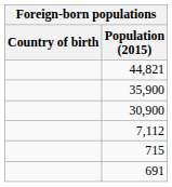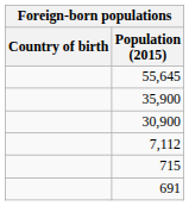+ row: 55,645
- row: 44,821
